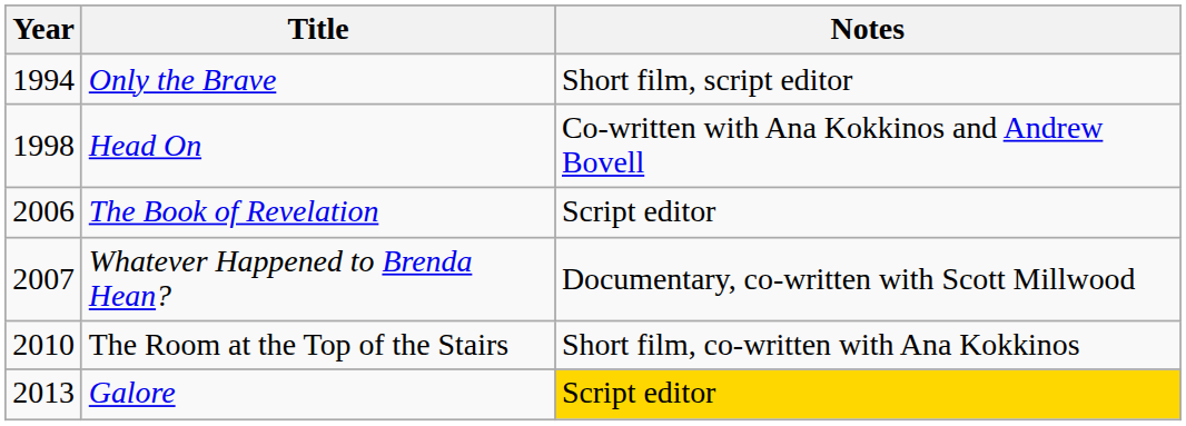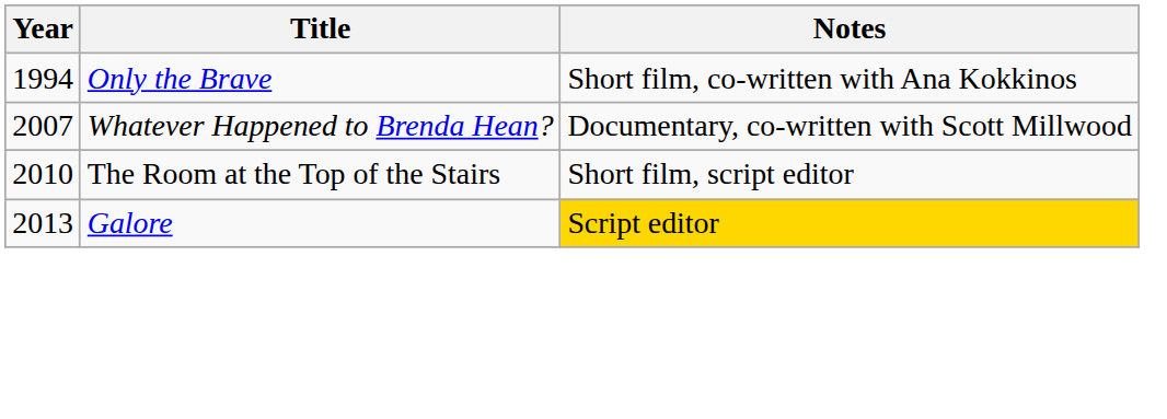Only the Brave | Notes: Short film, script editor -> Short film, co-written with Ana Kokkinos
- row: 1998 | Head On | Co-written with Ana Kokkinos and Andrew Bovell
- row: 2006 | The Book of Revelation | Script editor
The Room at the Top of the Stairs | Notes: Short film, co-written with Ana Kokkinos -> Short film, script editor
